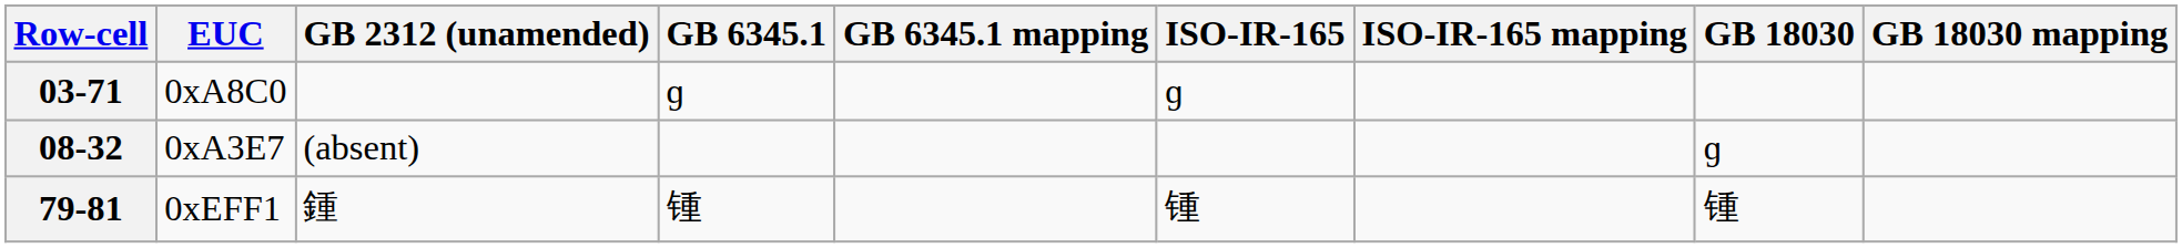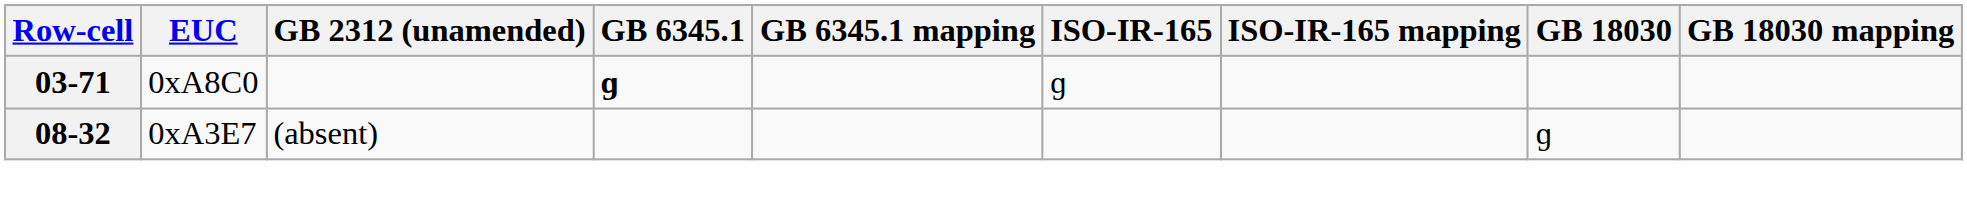03-71 | GB 6345.1: normal -> bold
- row: 79-81 | 0xEFF1 | 鍾 | 锺 | 锺 | 锺
